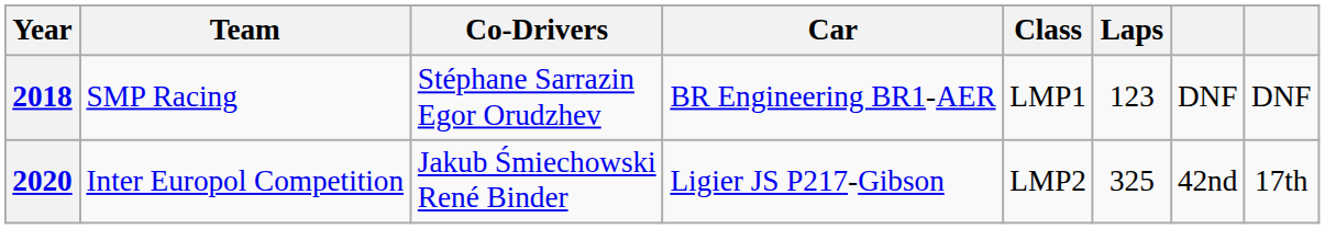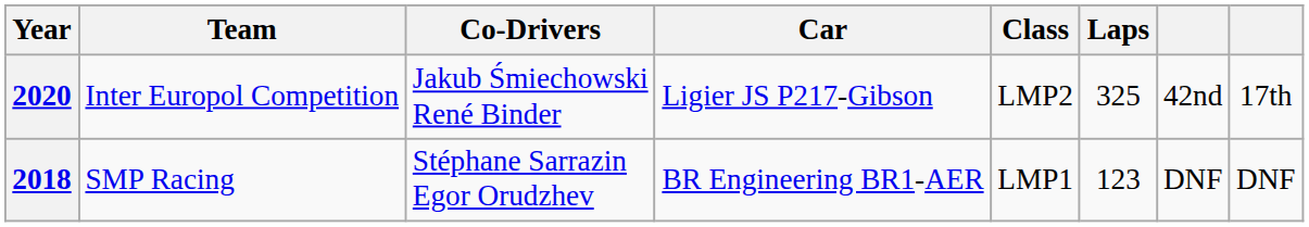rows swapped: 2018 <-> 2020
